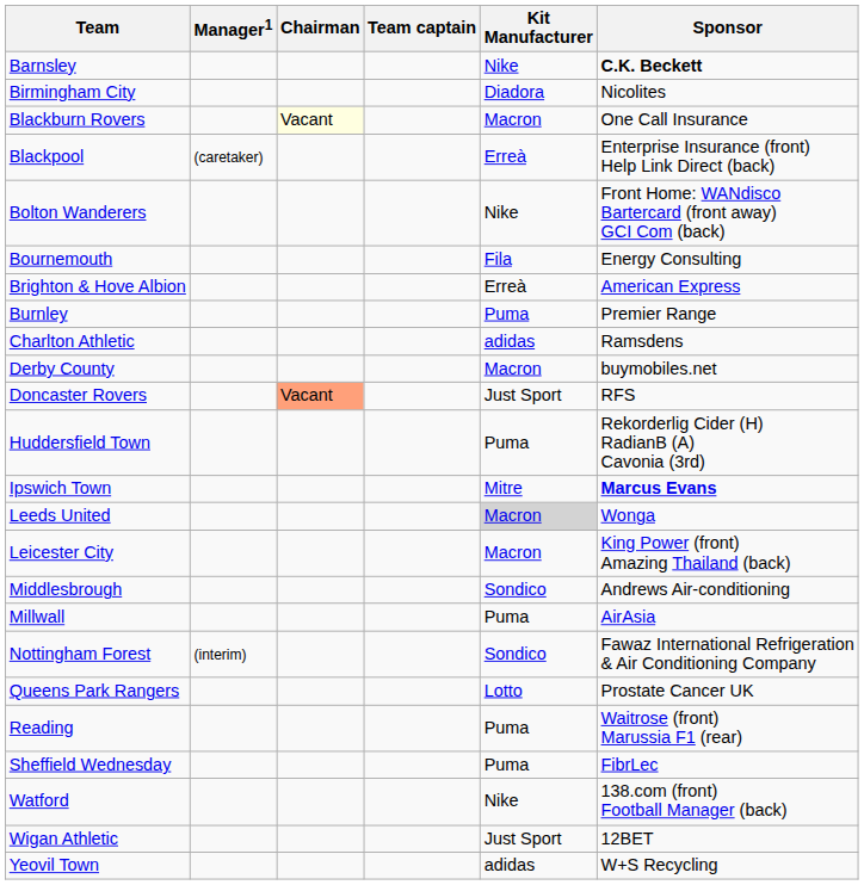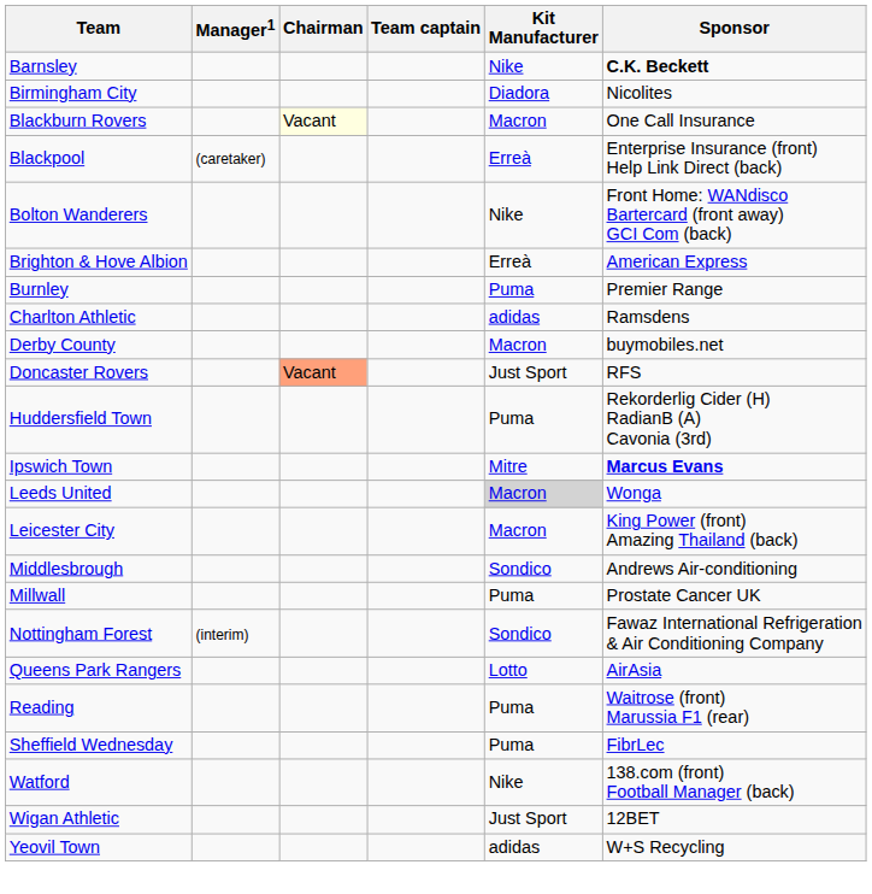- row: Bournemouth | Fila | Energy Consulting
Millwall | Sponsor: AirAsia -> Prostate Cancer UK
Queens Park Rangers | Sponsor: Prostate Cancer UK -> AirAsia
